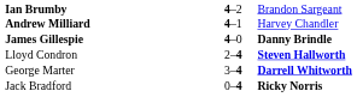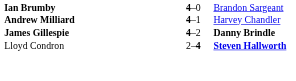Ian Brumby | column 2: 4–2 -> 4–0
James Gillespie | column 2: 4–0 -> 4–2
- row: George Marter | 3–4 | Darrell Whitworth
- row: Jack Bradford | 0–4 | Ricky Norris
